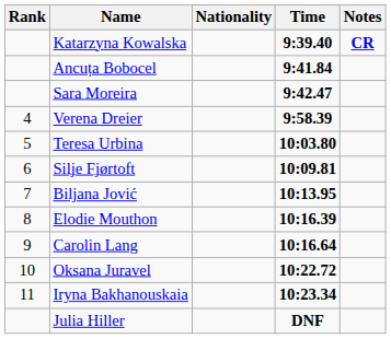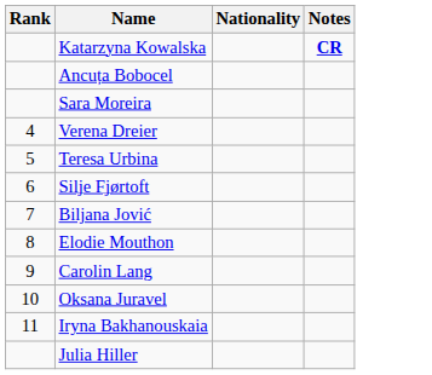- column: Time | 9:39.40 | 9:41.84 | 9:42.47 | 9:58.39 | 10:03.80 | 10:09.81 | 10:13.95 | 10:16.39 | 10:16.64 | 10:22.72 | 10:23.34 | DNF
